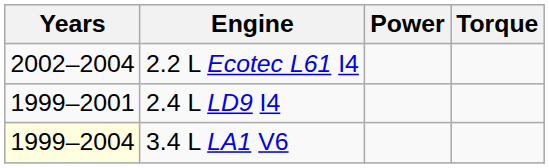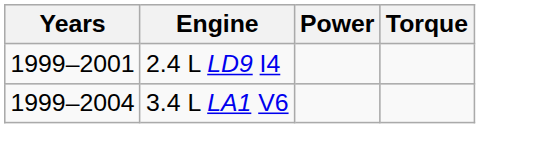- row: 2002–2004 | 2.2 L Ecotec L61 I4
3.4 L LA1 V6 | Years: lightyellow background -> no background
